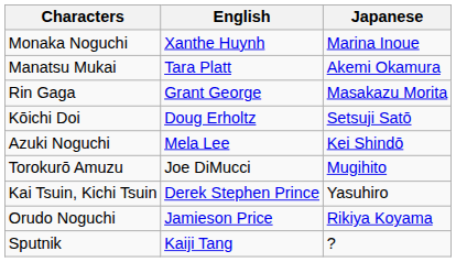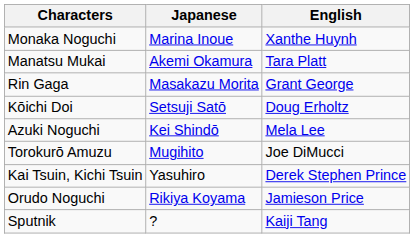columns swapped: Japanese <-> English
